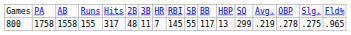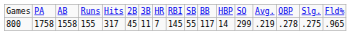800 | column 6: 48 -> 45
800 | column 12: 13 -> 14
